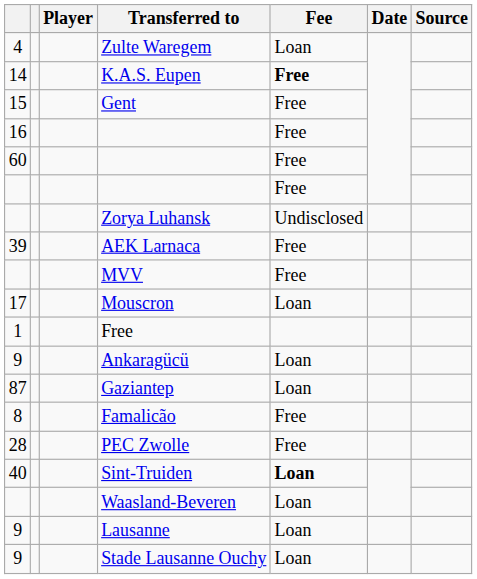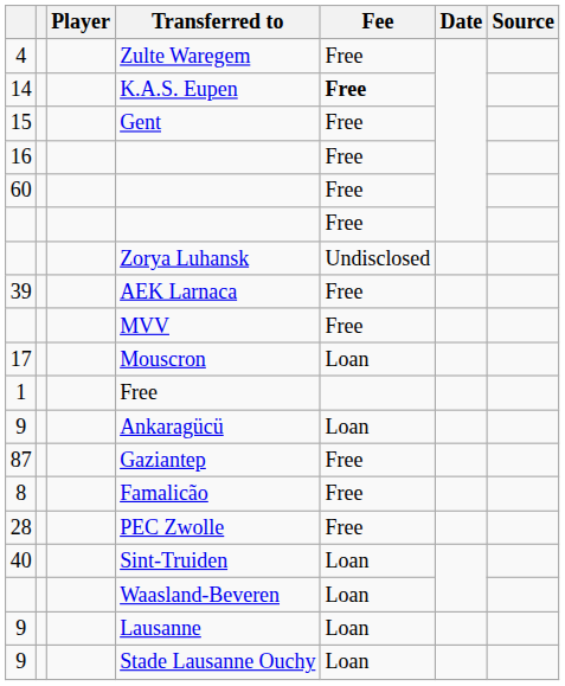Zulte Waregem | Fee: Loan -> Free
Gaziantep | Fee: Loan -> Free
Sint-Truiden | Fee: bold -> normal
